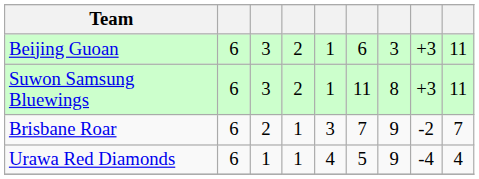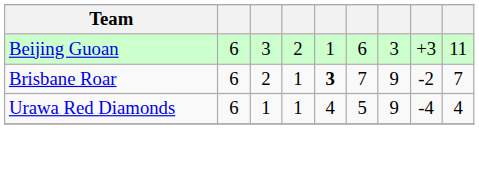- row: Suwon Samsung Bluewings | 6 | 3 | 2 | 1 | 11 | 8 | +3 | 11
Brisbane Roar | column 5: normal -> bold
